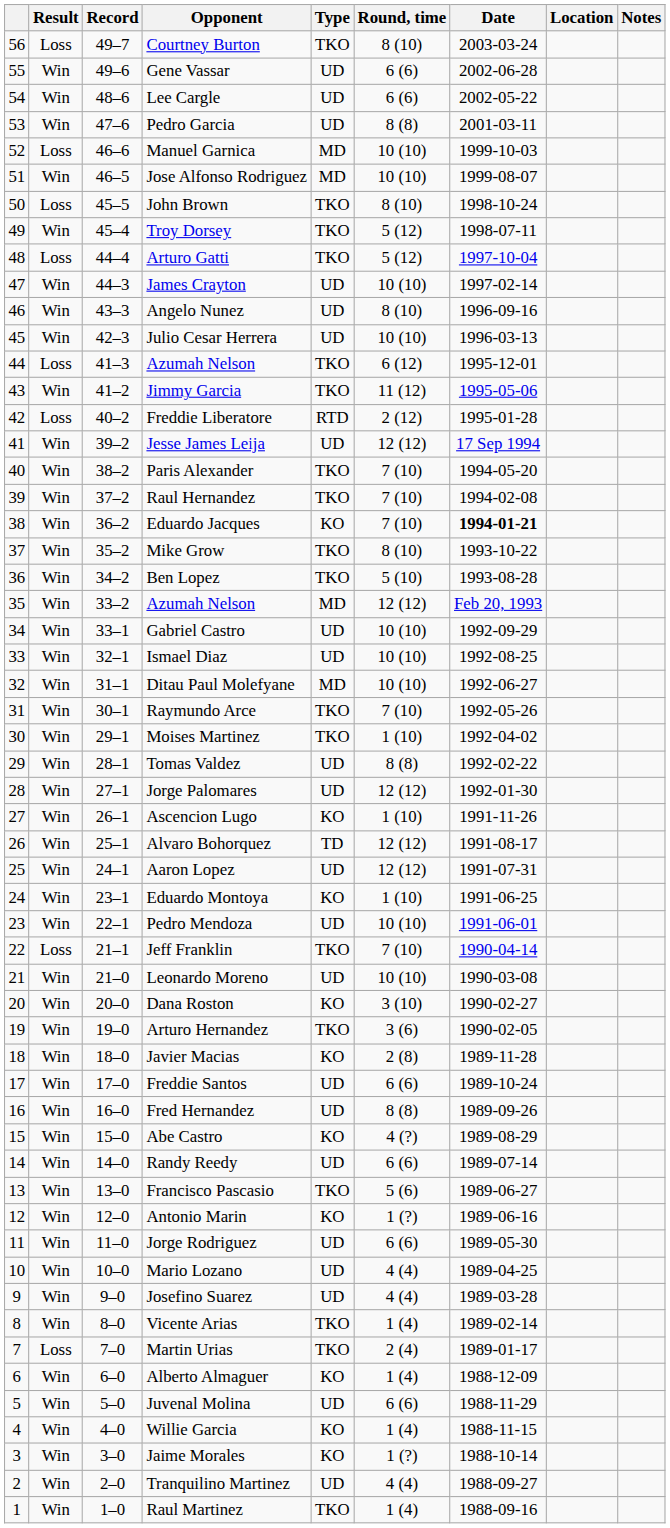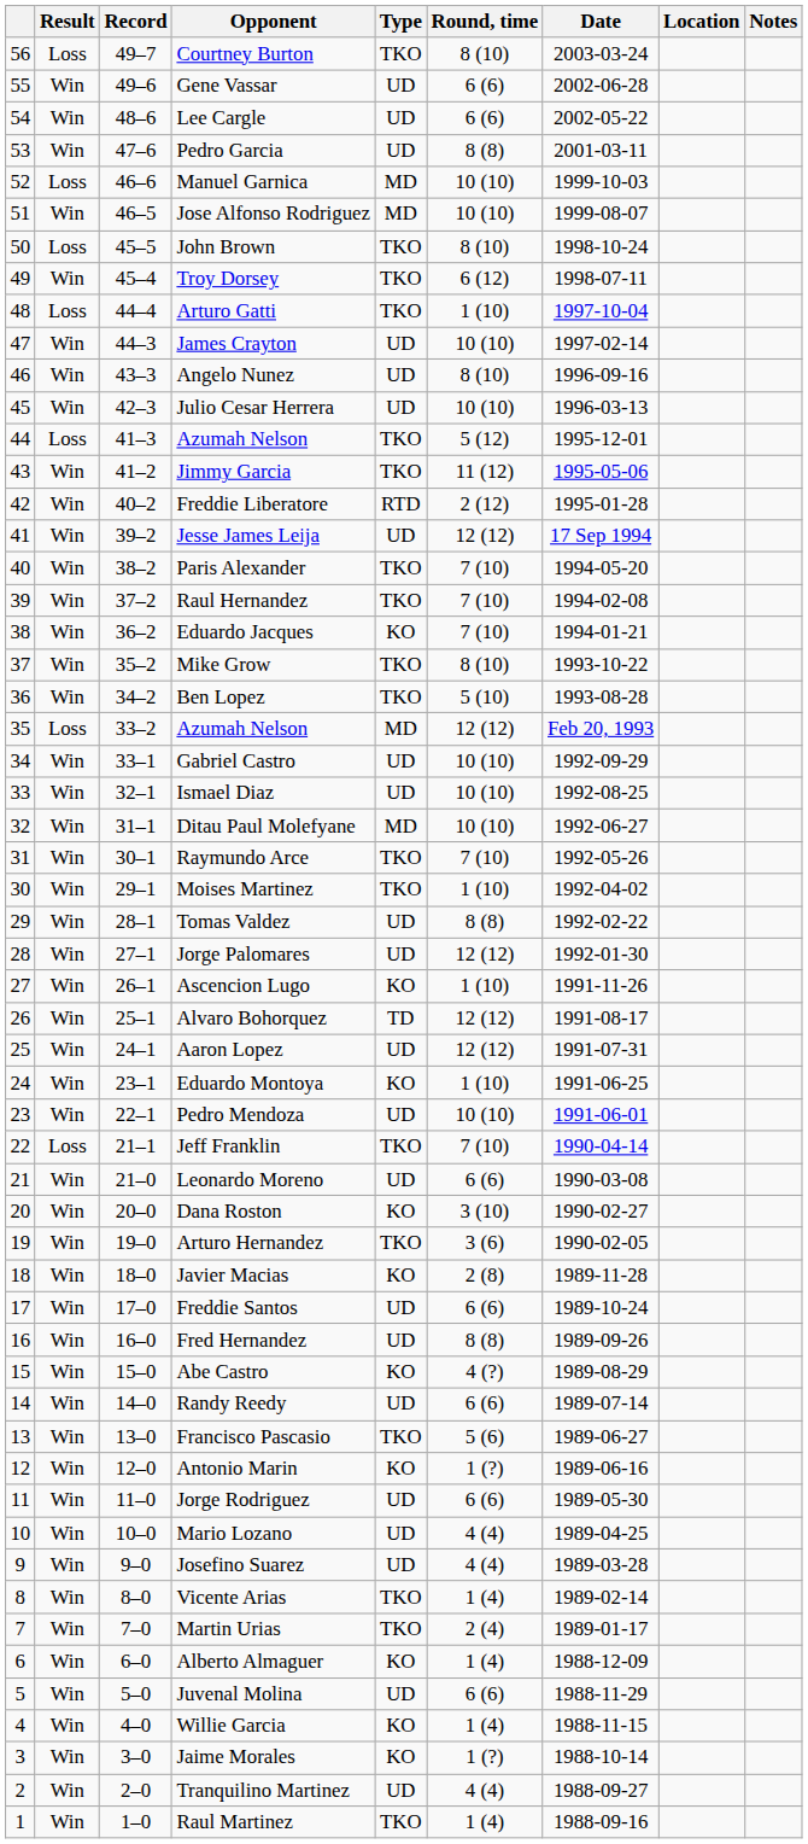Troy Dorsey | Round, time: 5 (12) -> 6 (12)
Arturo Gatti | Round, time: 5 (12) -> 1 (10)
44 / Azumah Nelson | Round, time: 6 (12) -> 5 (12)
Freddie Liberatore | Result: Loss -> Win
Eduardo Jacques | Date: bold -> normal
35 / Azumah Nelson | Result: Win -> Loss
Leonardo Moreno | Round, time: 10 (10) -> 6 (6)
Martin Urias | Result: Loss -> Win
